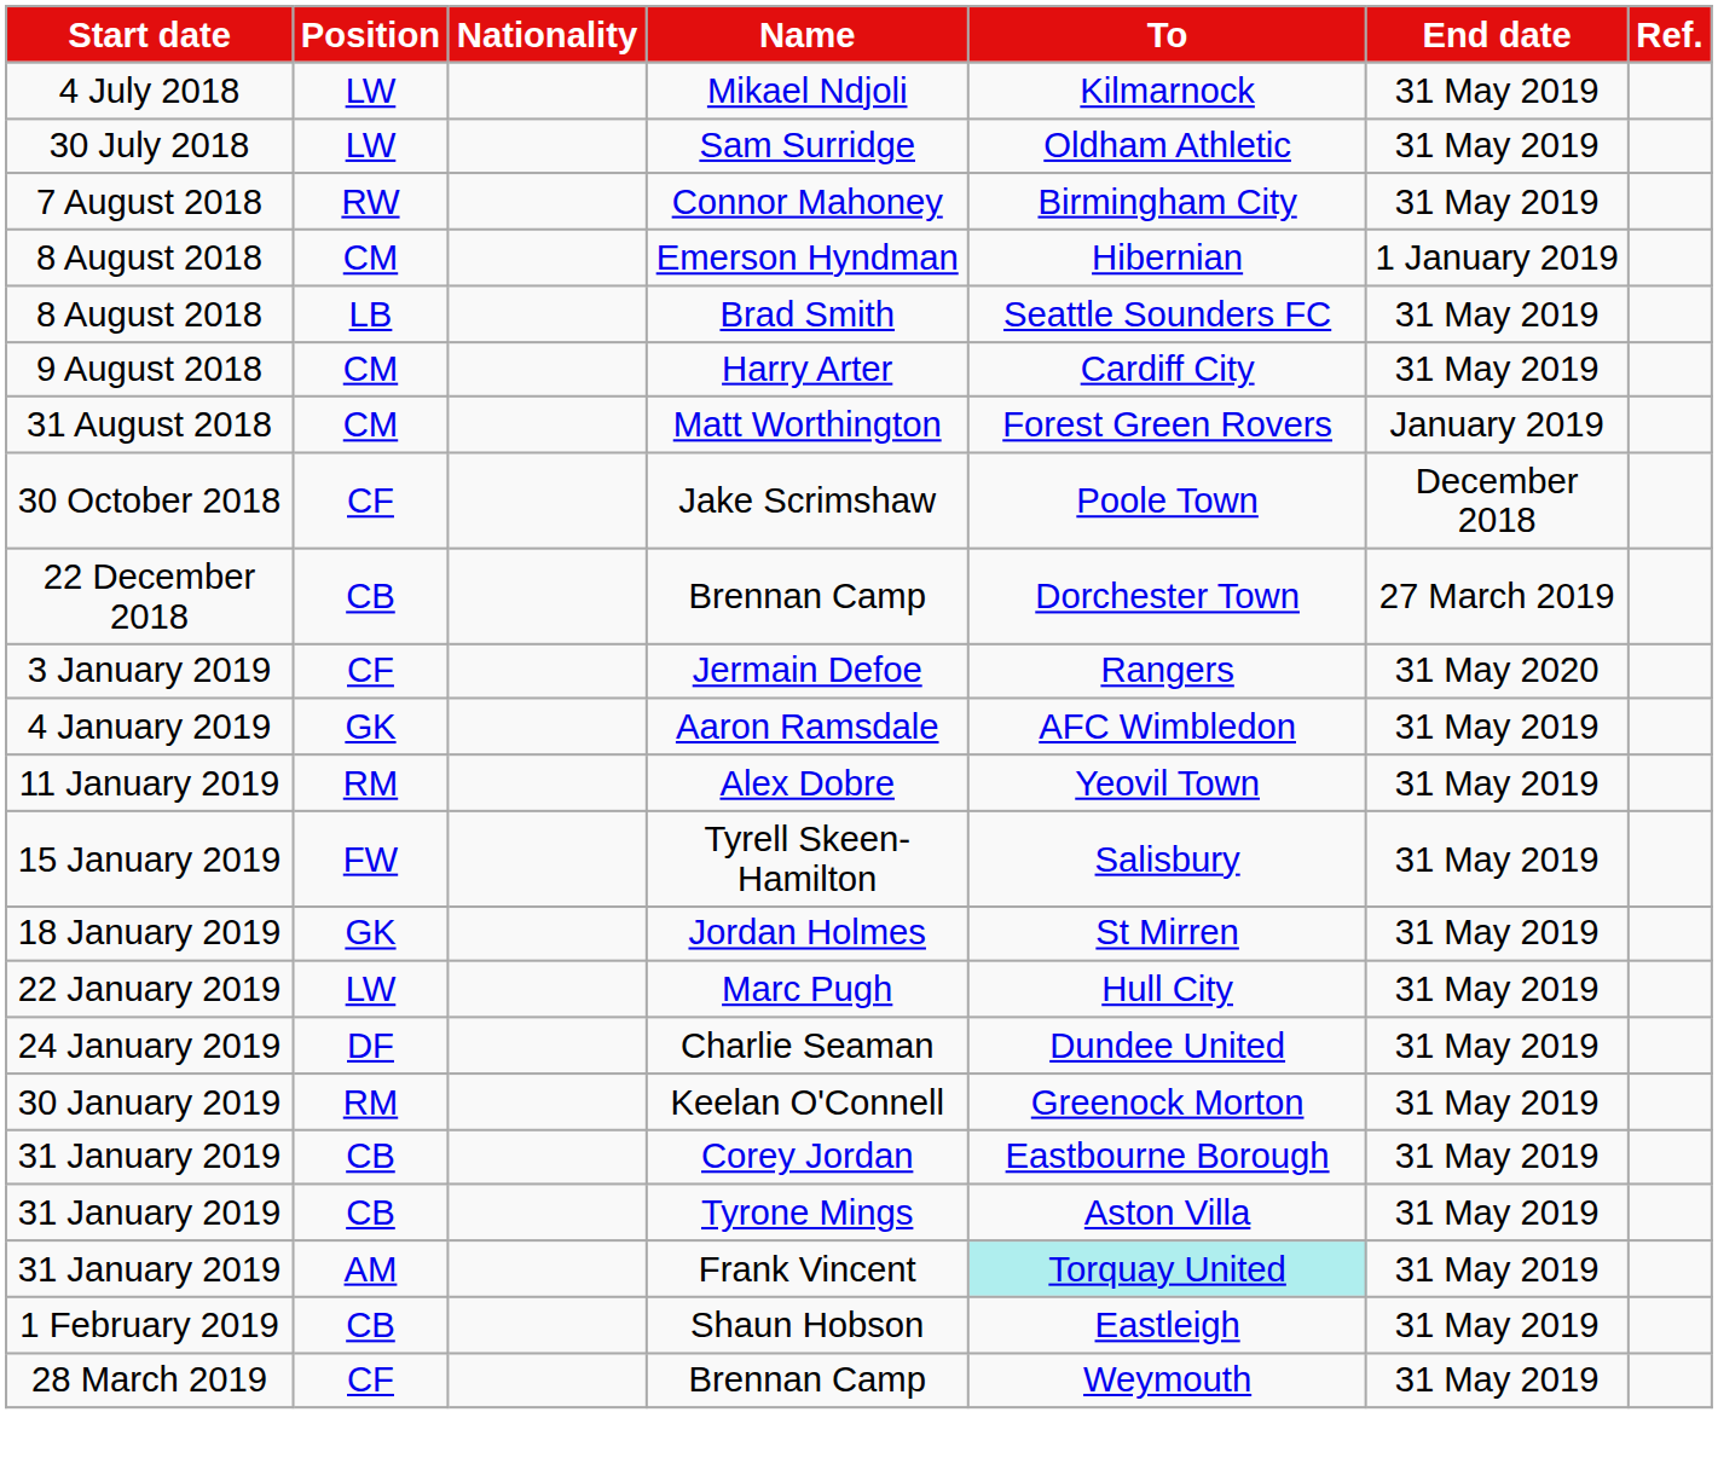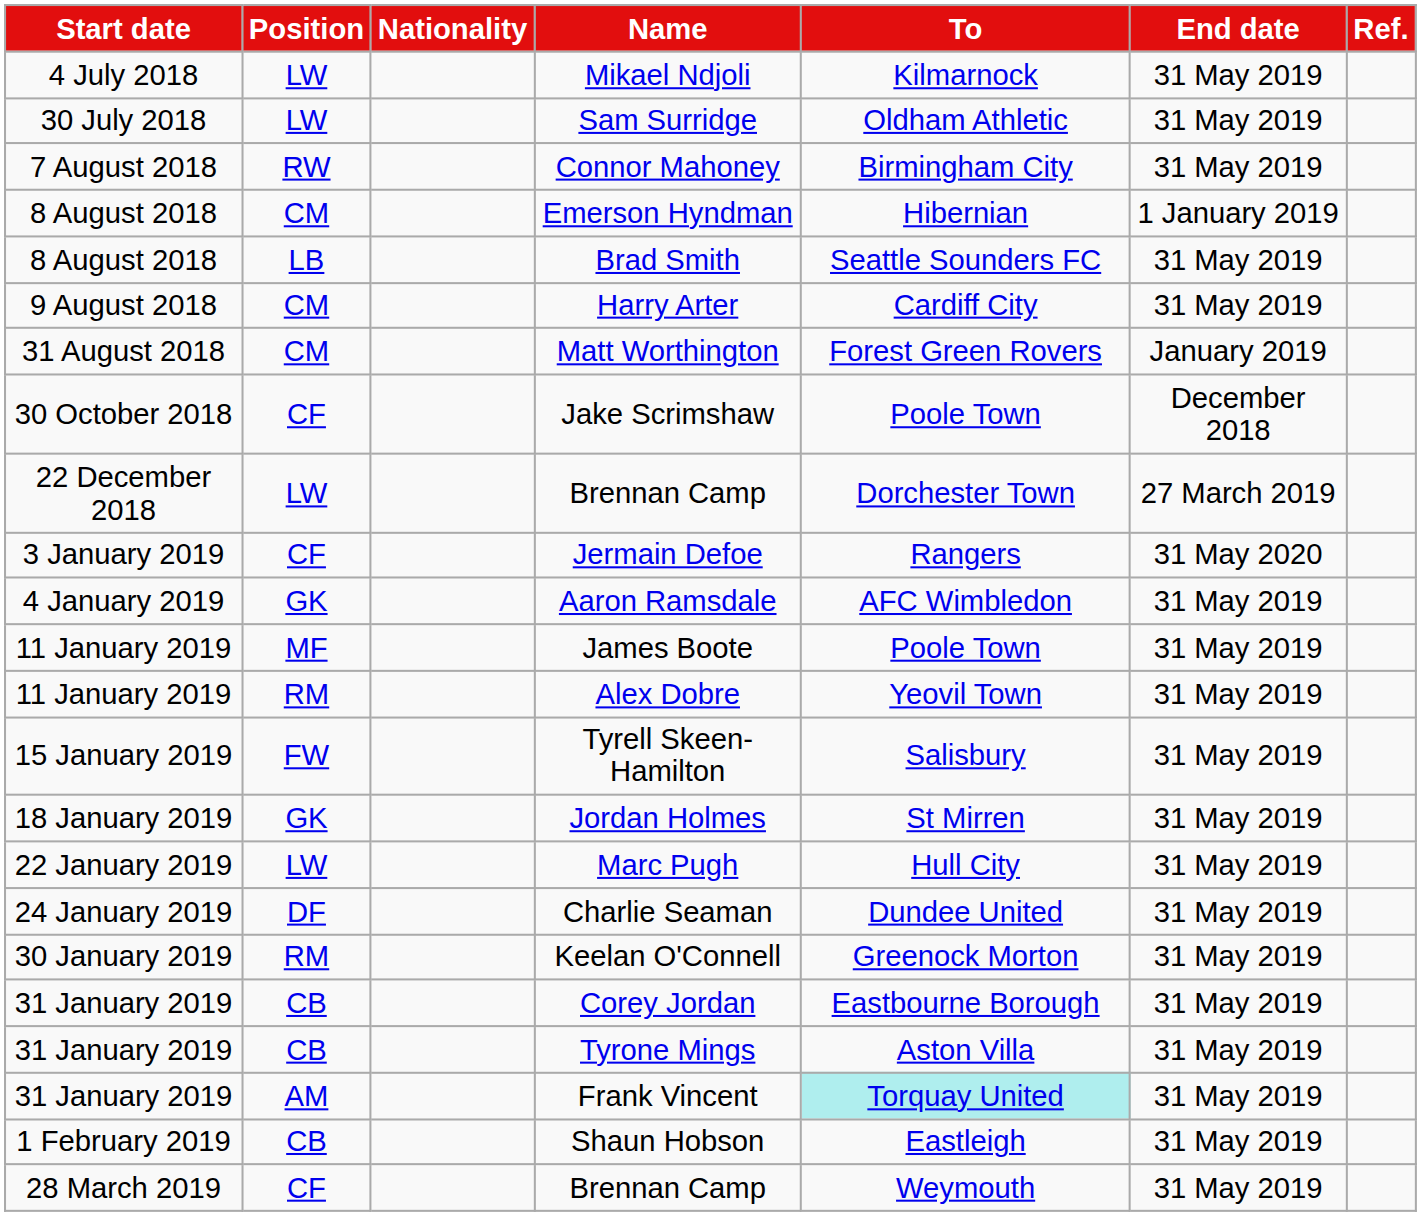22 December 2018 / Brennan Camp | Position: CB -> LW
+ row: 11 January 2019 | MF | James Boote | Poole Town | 31 May 2019
